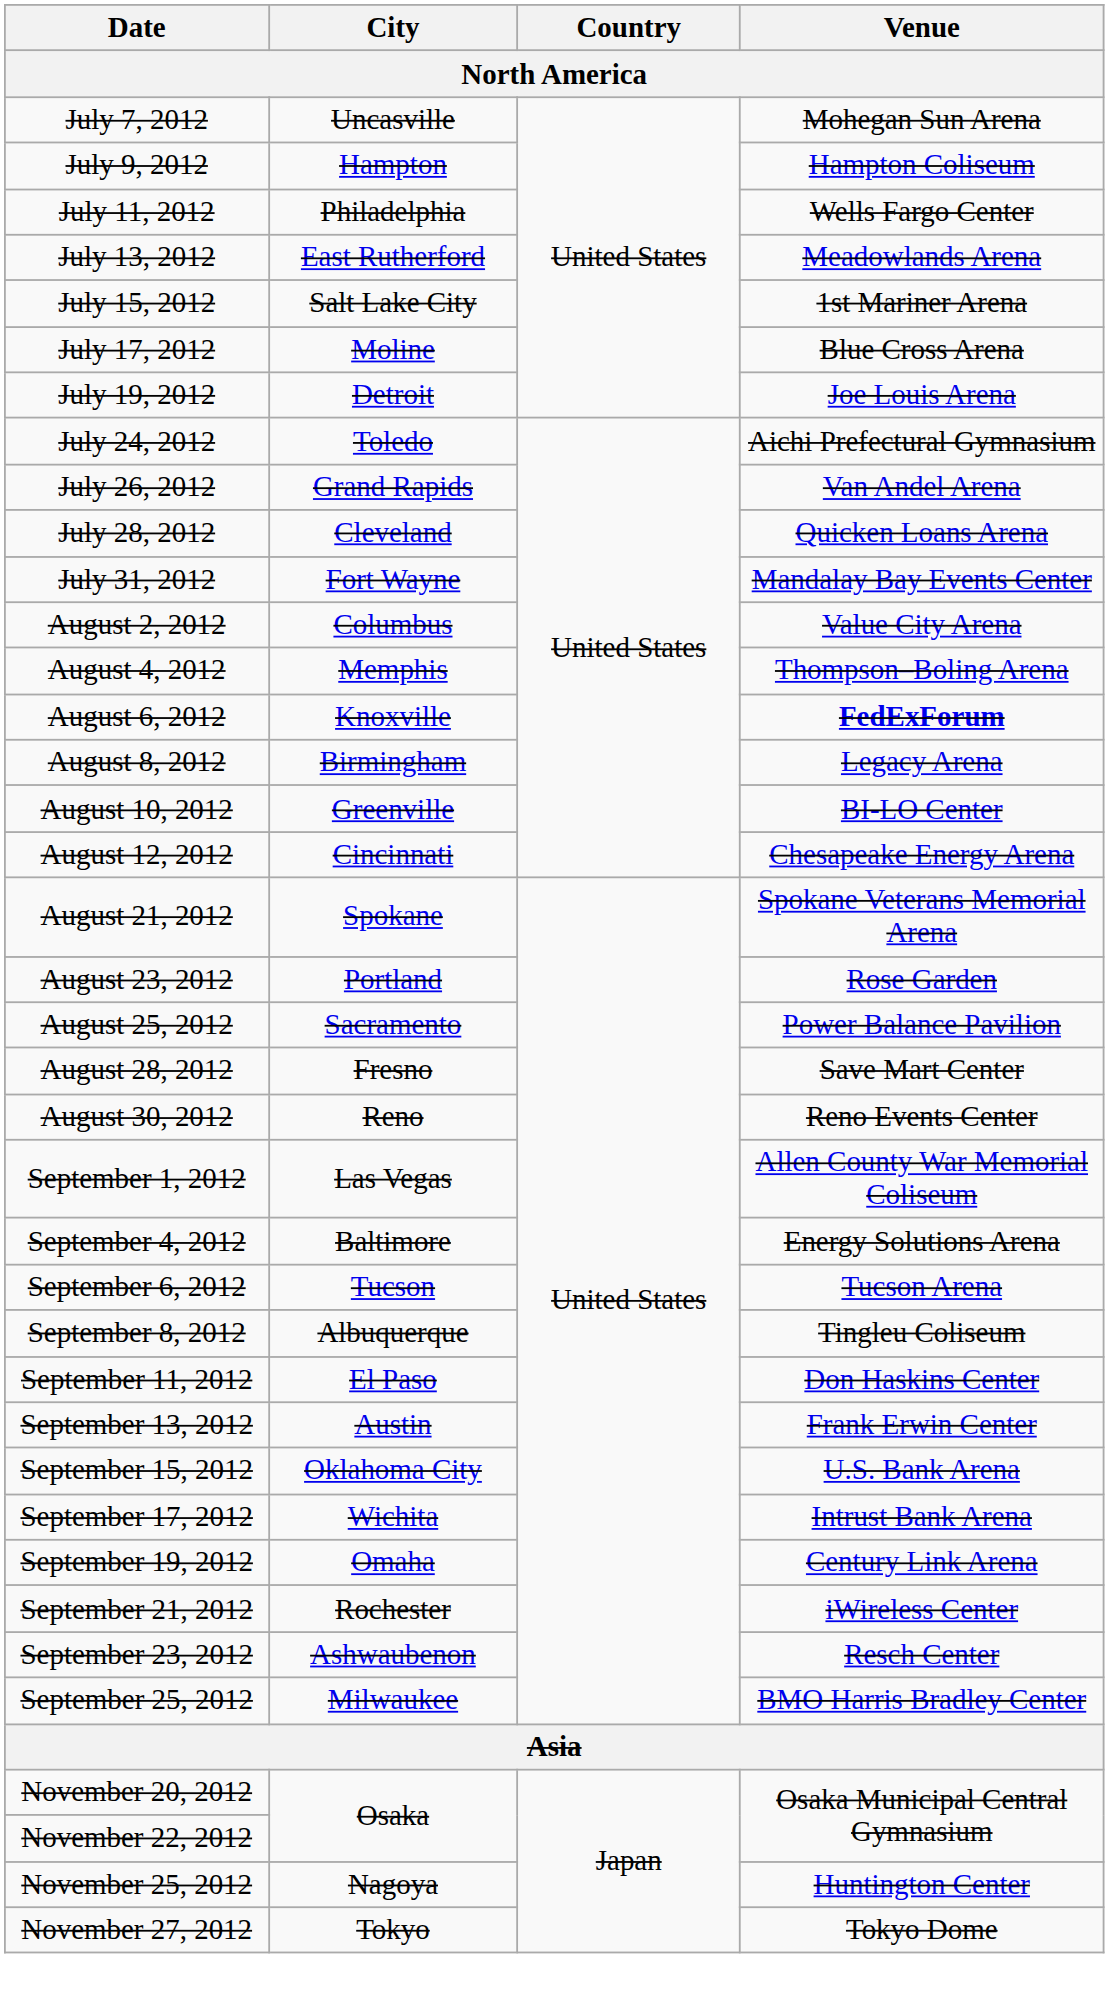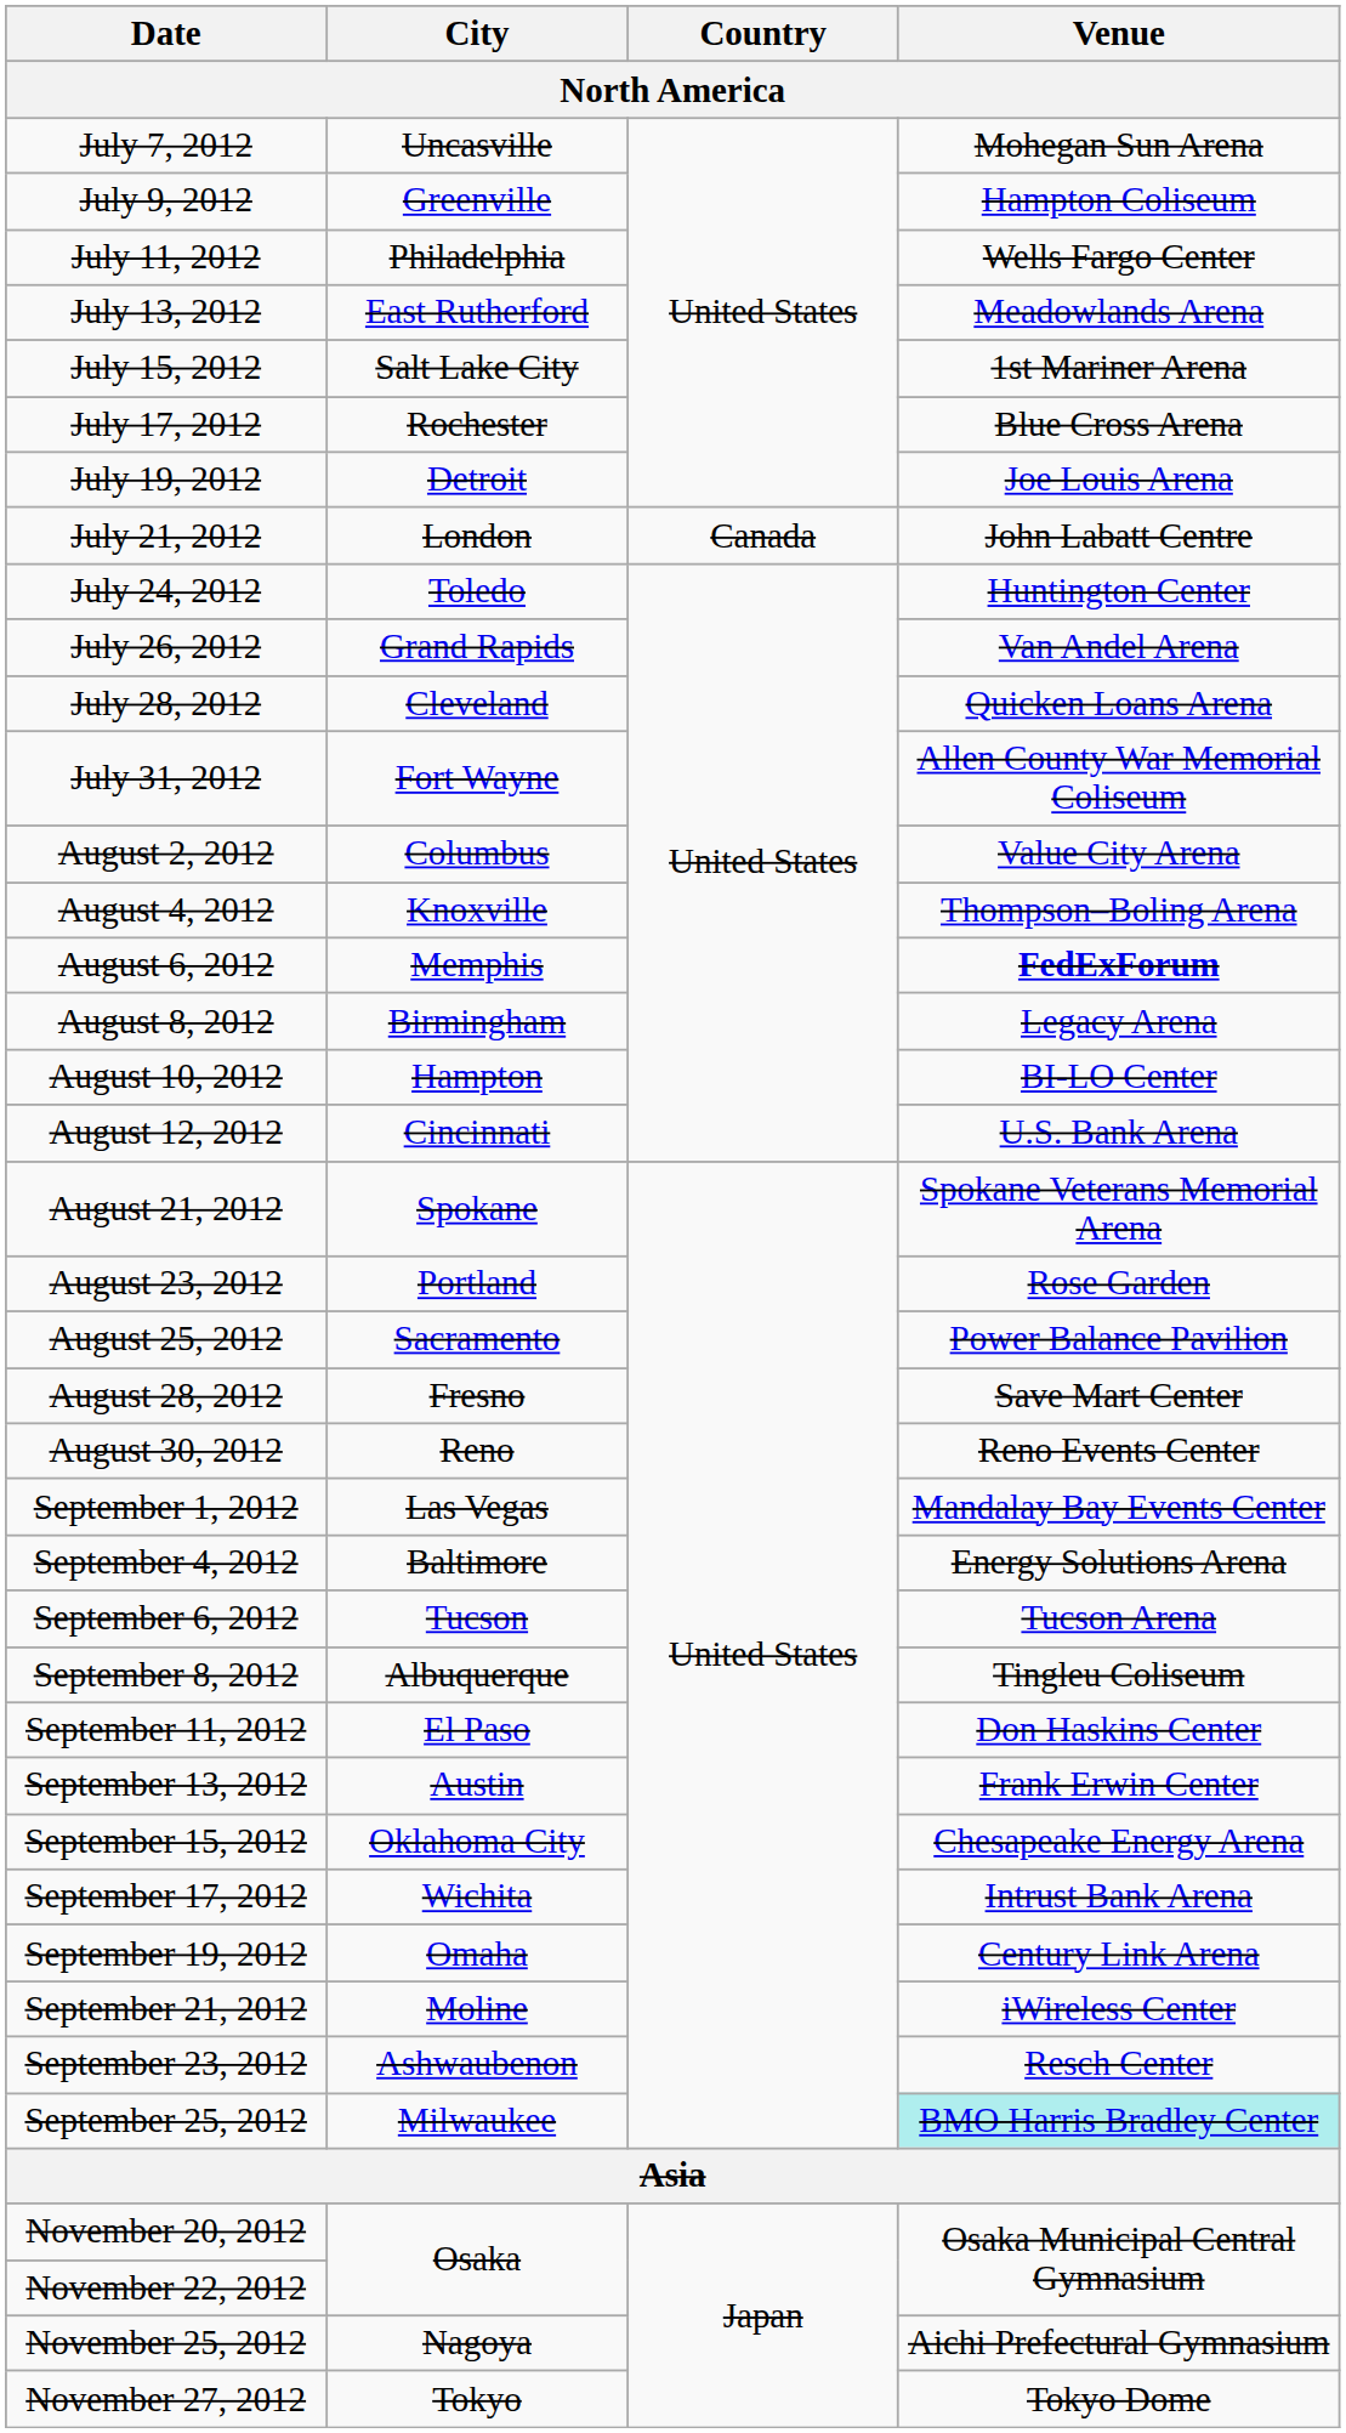July 9, 2012 | City: Hampton -> Greenville
July 17, 2012 | City: Moline -> Rochester
+ row: July 21, 2012 | London | Canada | John Labatt Centre
July 24, 2012 | Venue: Aichi Prefectural Gymnasium -> Huntington Center
July 31, 2012 | Venue: Mandalay Bay Events Center -> Allen County War Memorial Coliseum
August 4, 2012 | City: Memphis -> Knoxville
August 6, 2012 | City: Knoxville -> Memphis
August 10, 2012 | City: Greenville -> Hampton
August 12, 2012 | Venue: Chesapeake Energy Arena -> U.S. Bank Arena
September 1, 2012 | Venue: Allen County War Memorial Coliseum -> Mandalay Bay Events Center
September 15, 2012 | Venue: U.S. Bank Arena -> Chesapeake Energy Arena
September 21, 2012 | City: Rochester -> Moline
September 25, 2012 | Venue: no background -> paleturquoise background
November 25, 2012 | Venue: Huntington Center -> Aichi Prefectural Gymnasium
